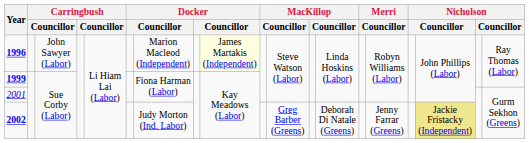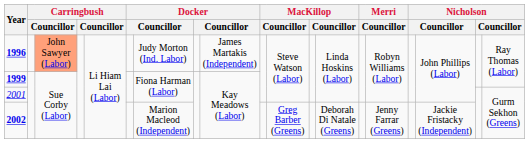1996 | column 3: no background -> lightsalmon background
1996 | column 7: Marion Macleod (Independent) -> Judy Morton (Ind. Labor)
1996 | column 9: lightyellow background -> no background
2002 | column 7: Judy Morton (Ind. Labor) -> Marion Macleod (Independent)
2002 | column 17: khaki background -> no background
